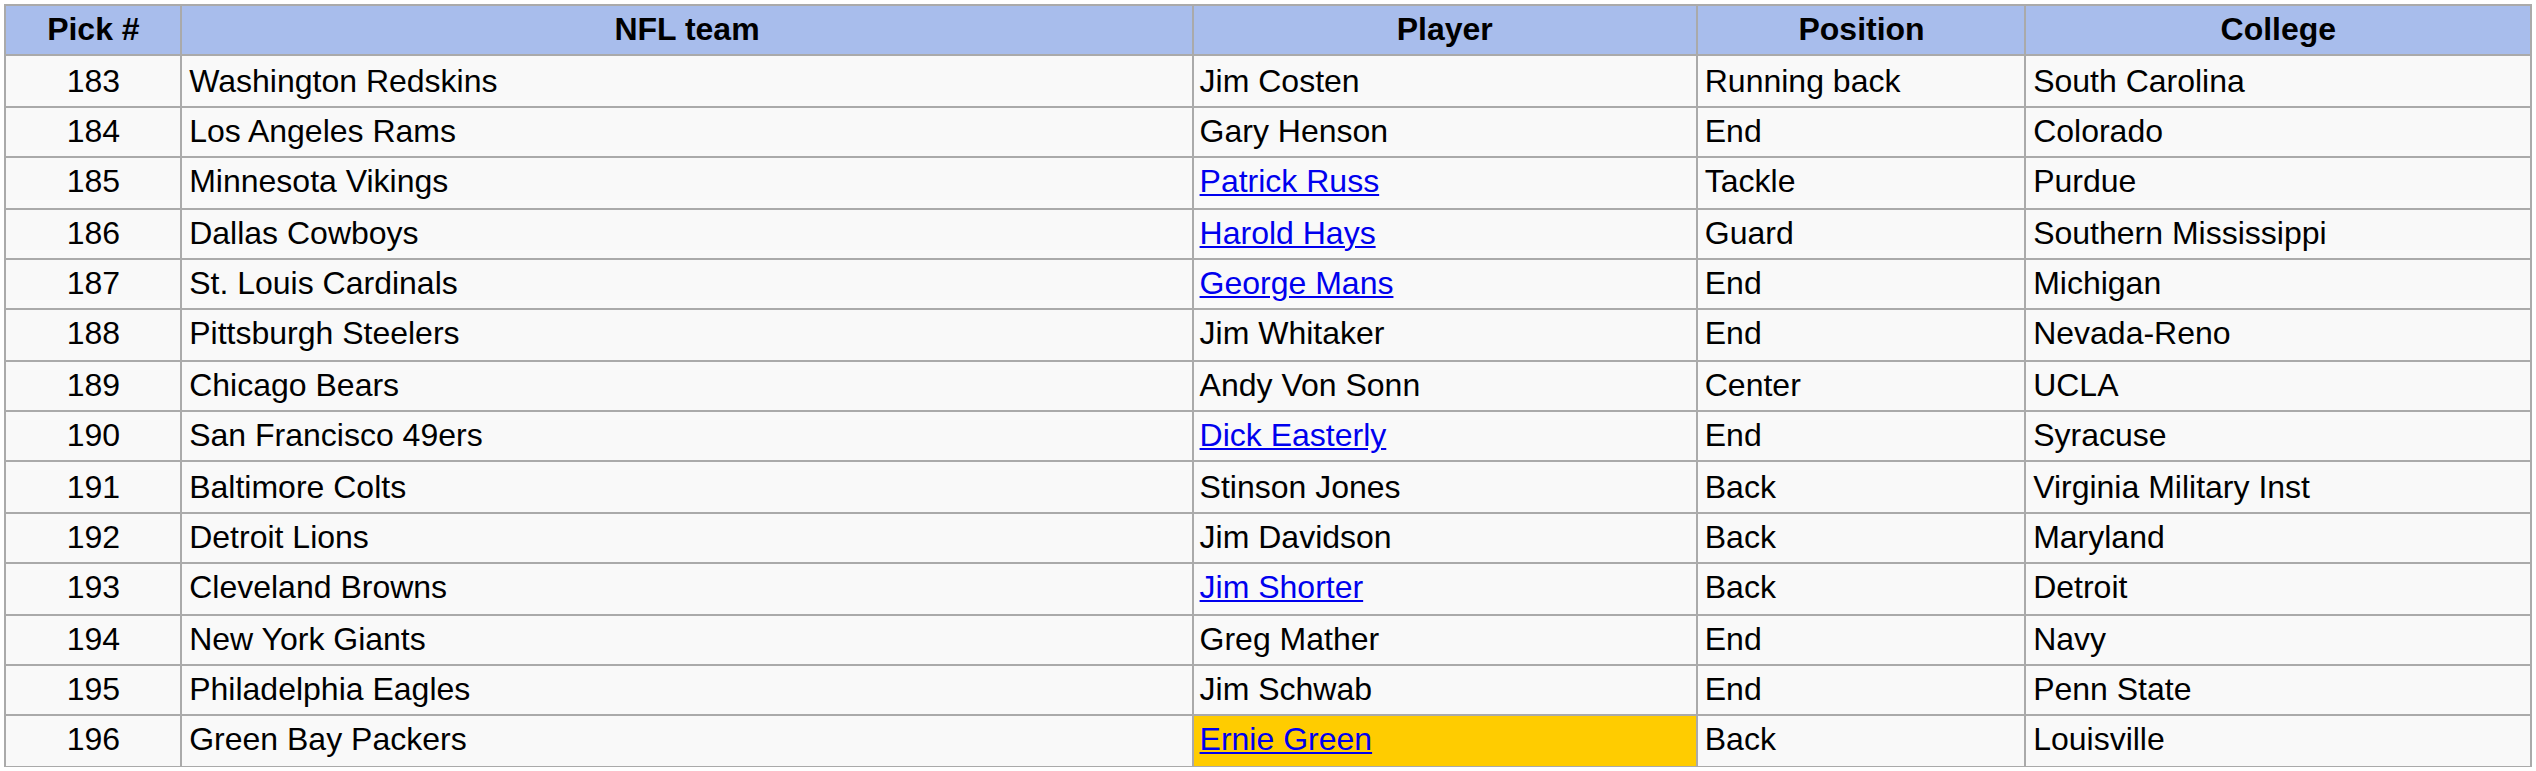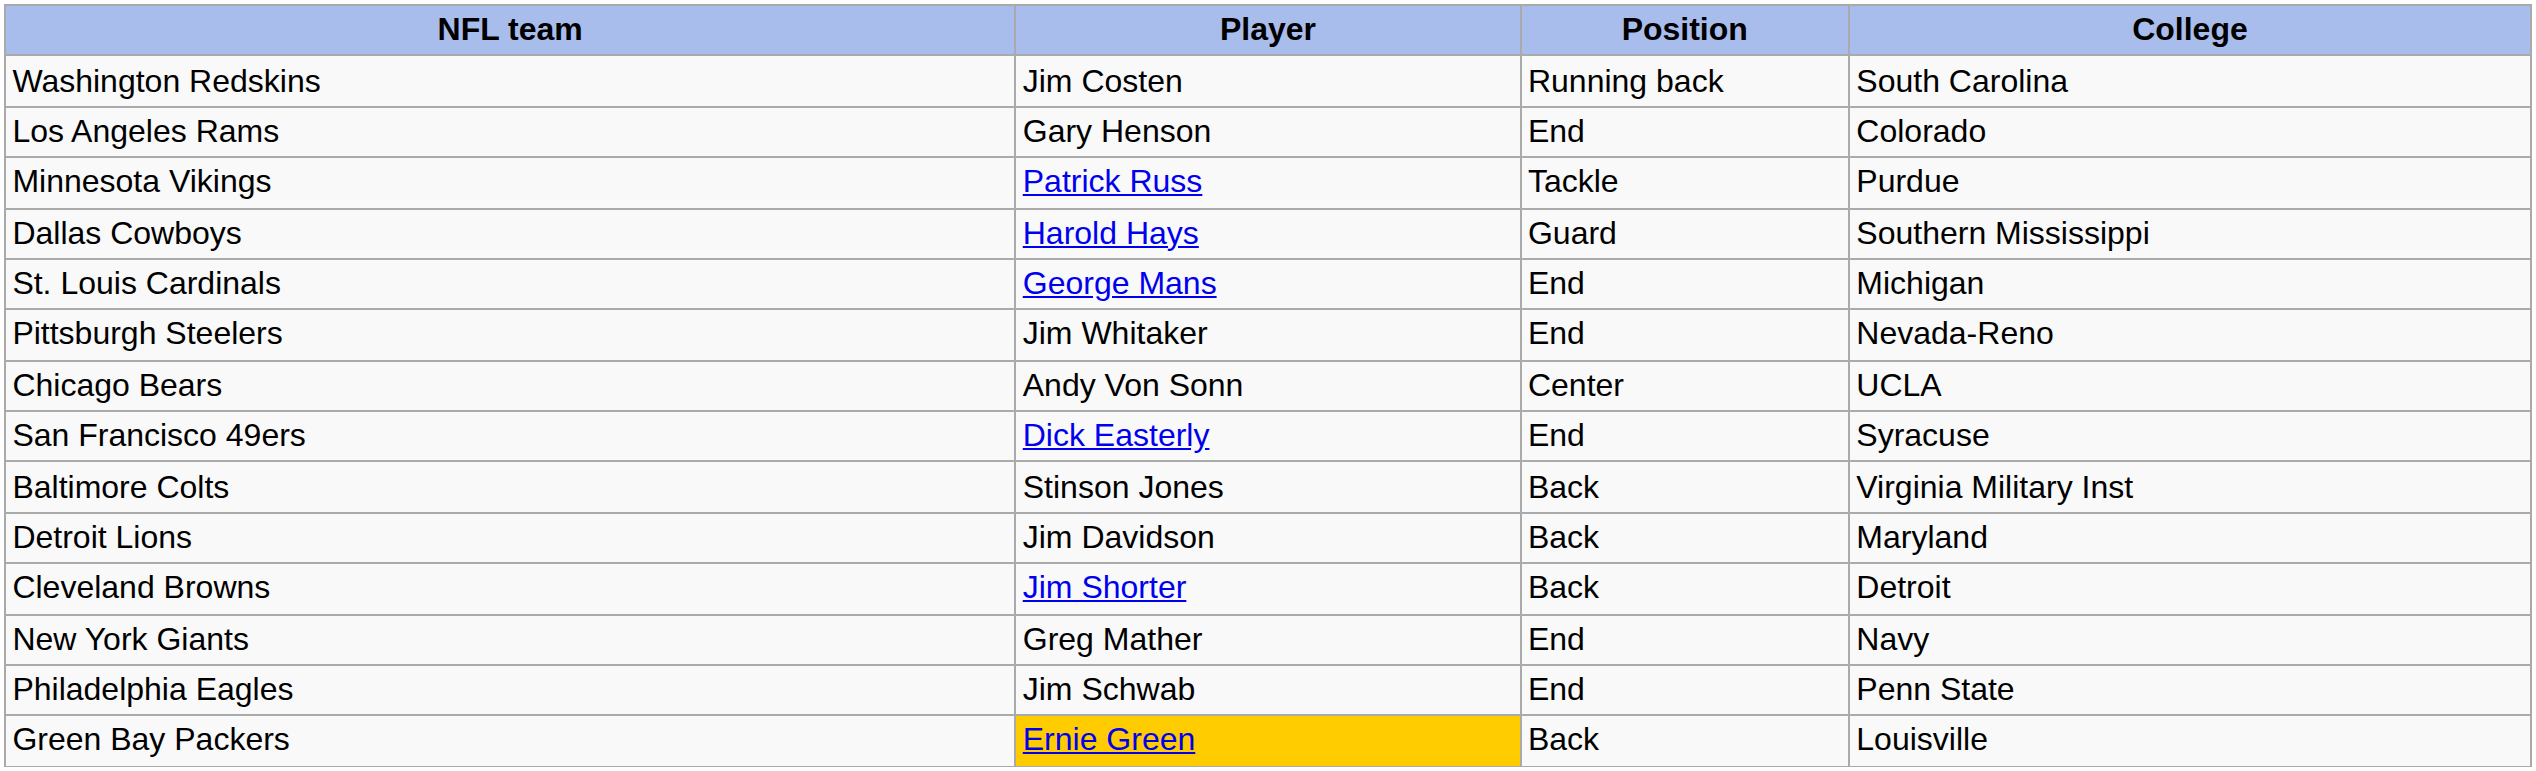- column: Pick # | 183 | 184 | 185 | 186 | 187 | 188 | 189 | 190 | 191 | 192 | 193 | 194 | 195 | 196
